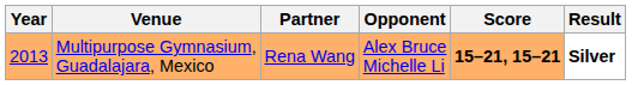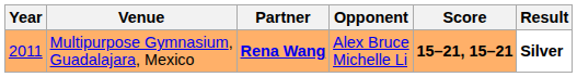Multipurpose Gymnasium, Guadalajara, Mexico | Year: 2013 -> 2011
Multipurpose Gymnasium, Guadalajara, Mexico | Partner: normal -> bold
